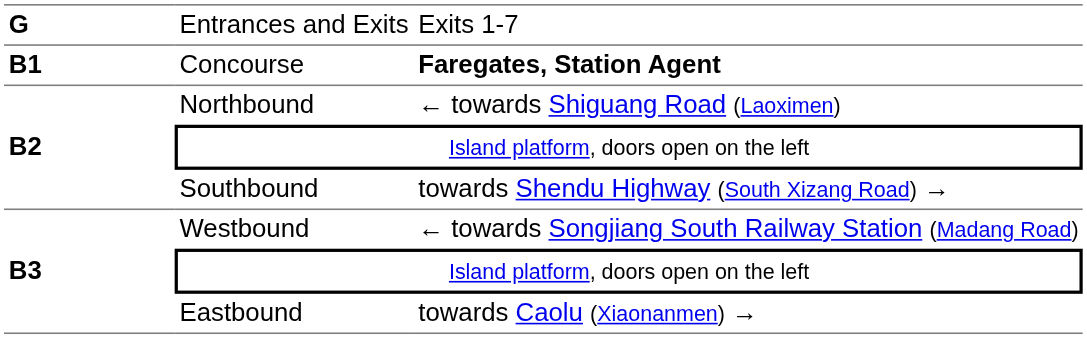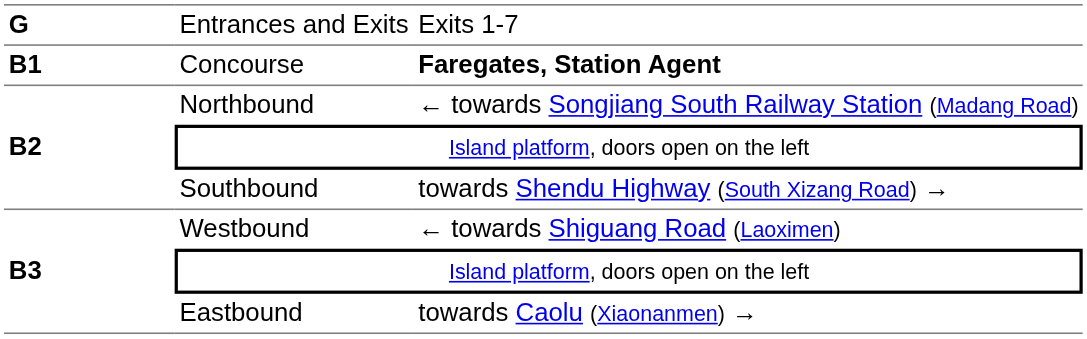Northbound | column 3: ← towards Shiguang Road (Laoximen) -> ← towards Songjiang South Railway Station (Madang Road)
Westbound | column 3: ← towards Songjiang South Railway Station (Madang Road) -> ← towards Shiguang Road (Laoximen)
